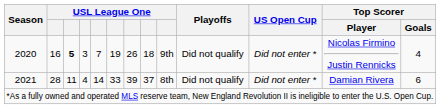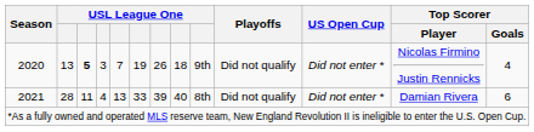2020 | column 2: 16 -> 13
2021 | column 5: 14 -> 13
2021 | column 8: 37 -> 40
